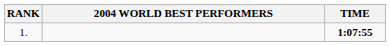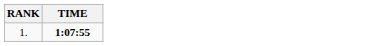- column: 2004 WORLD BEST PERFORMERS
